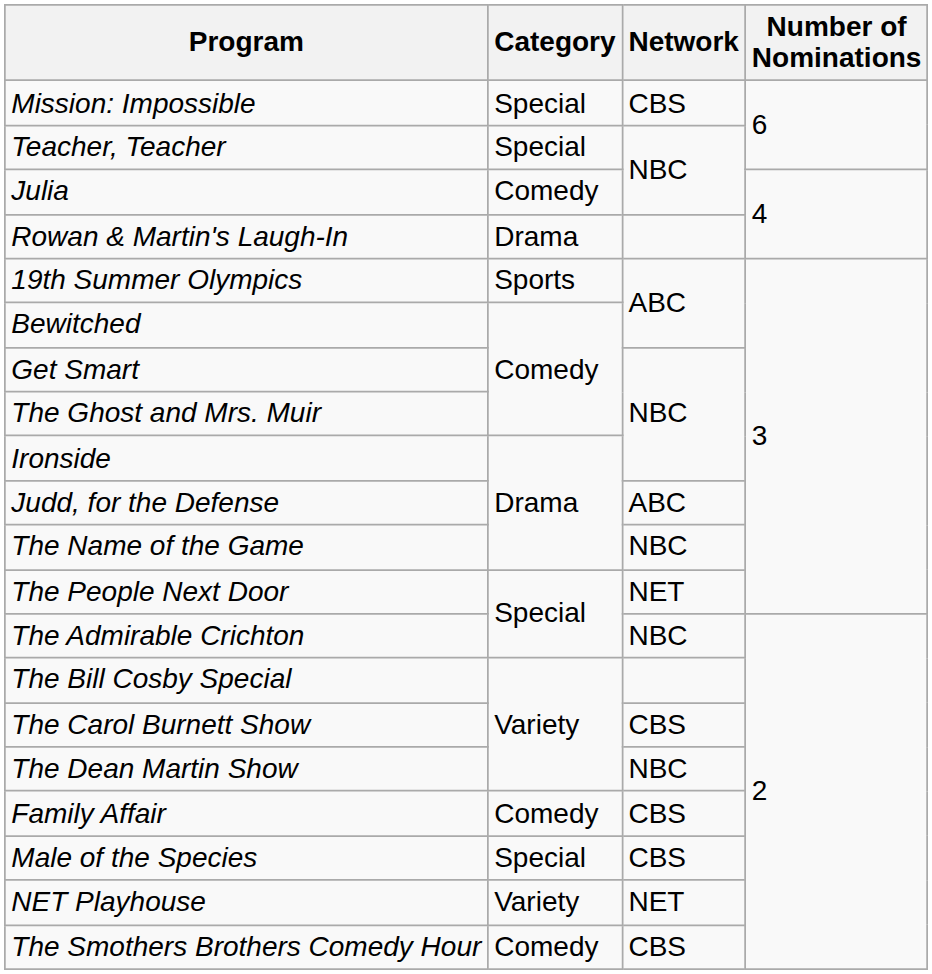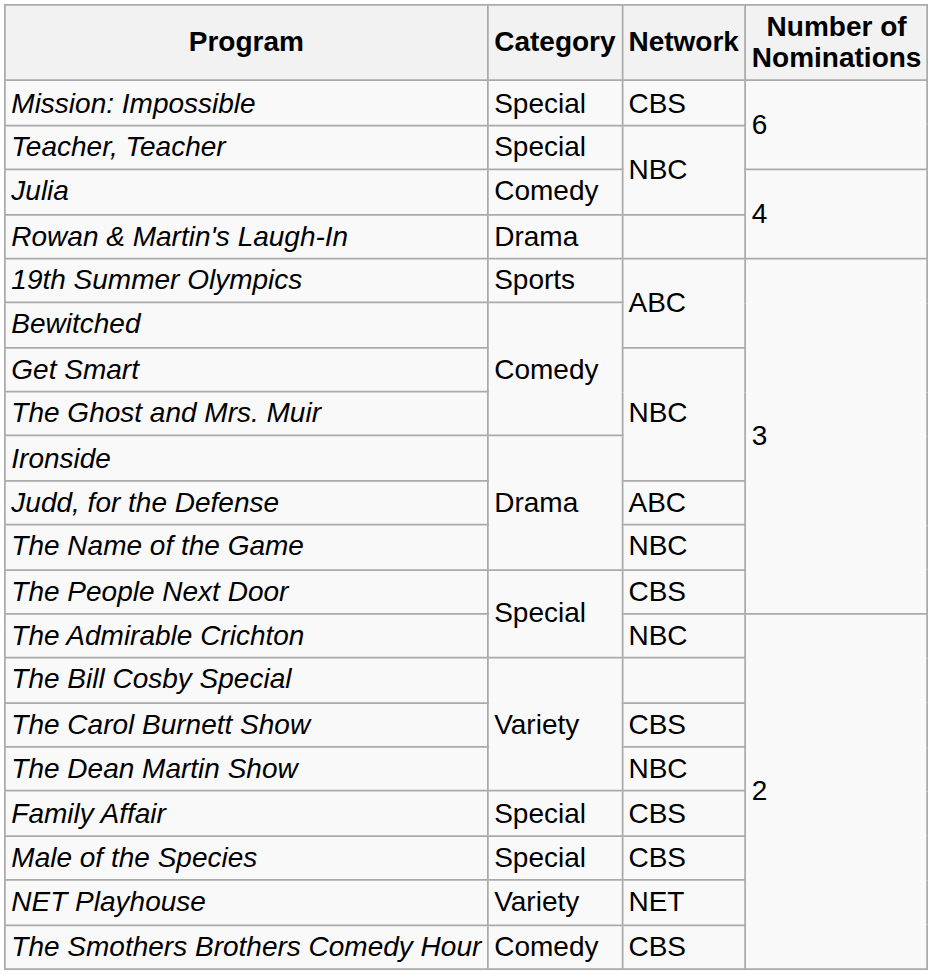The People Next Door | Network: NET -> CBS
Family Affair | Category: Comedy -> Special
